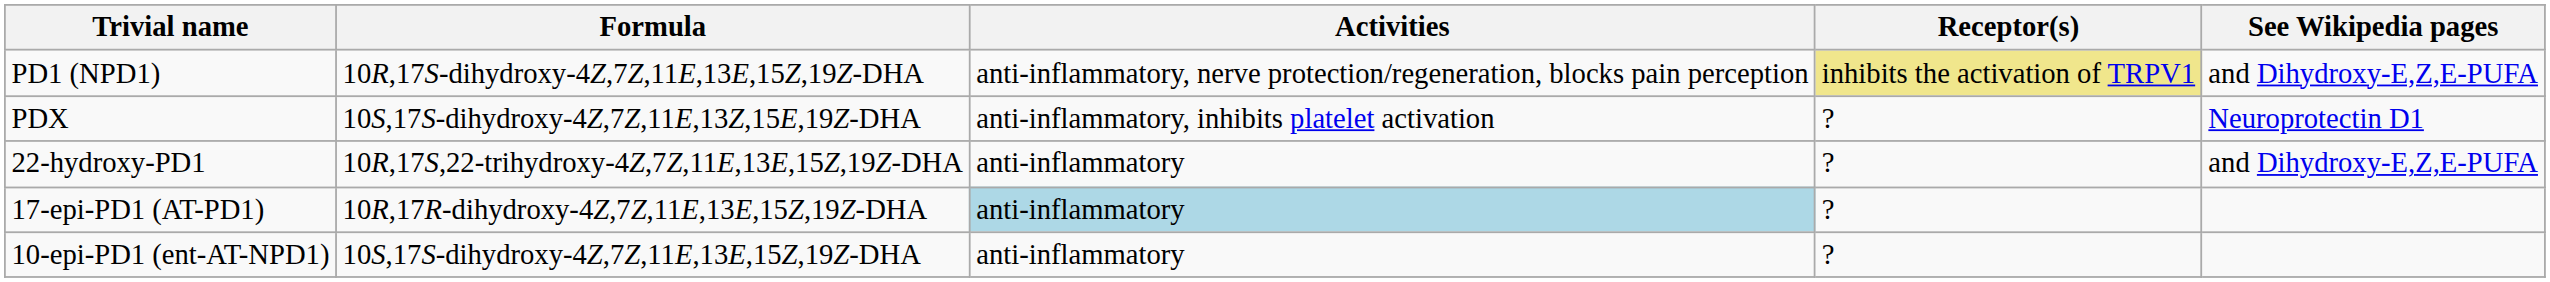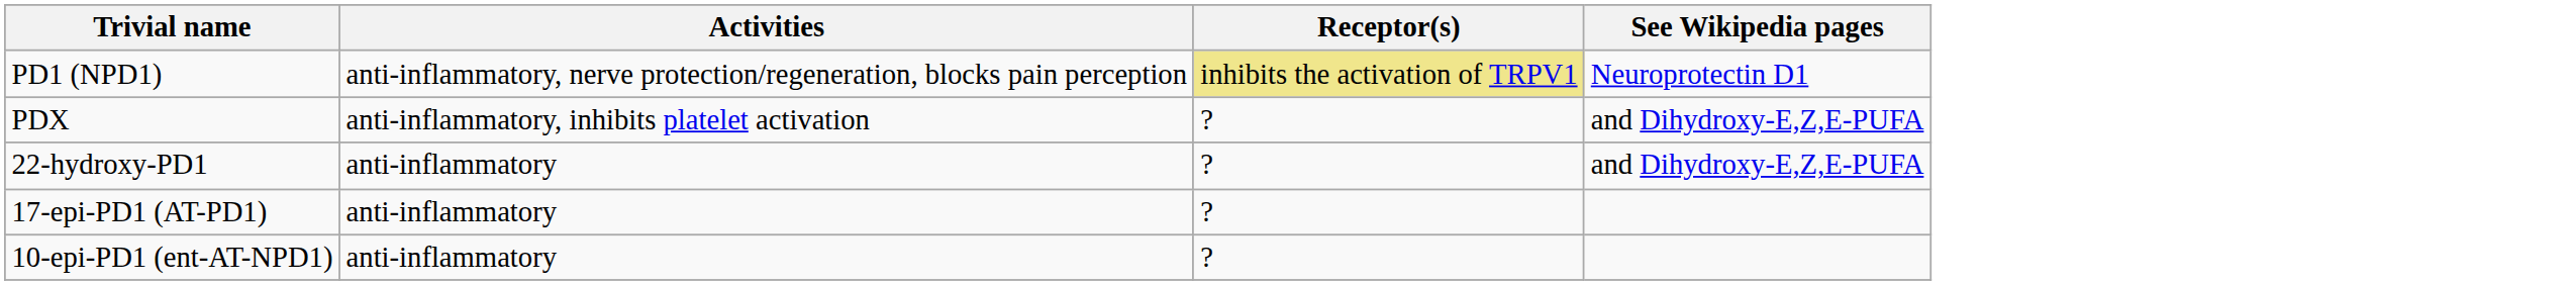- column: Formula | 10R,17S-dihydroxy-4Z,7Z,11E,13E,15Z,19Z-DHA | 10S,17S-dihydroxy-4Z,7Z,11E,13Z,15E,19Z-DHA | 10R,17S,22-trihydroxy-4Z,7Z,11E,13E,15Z,19Z-DHA | 10R,17R-dihydroxy-4Z,7Z,11E,13E,15Z,19Z-DHA | 10S,17S-dihydroxy-4Z,7Z,11E,13E,15Z,19Z-DHA
PD1 (NPD1) | See Wikipedia pages: and Dihydroxy-E,Z,E-PUFA -> Neuroprotectin D1
PDX | See Wikipedia pages: Neuroprotectin D1 -> and Dihydroxy-E,Z,E-PUFA
17-epi-PD1 (AT-PD1) | Activities: lightblue background -> no background
